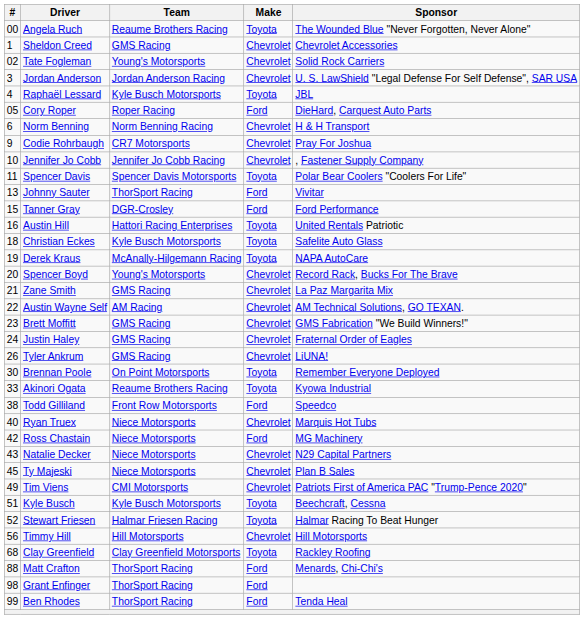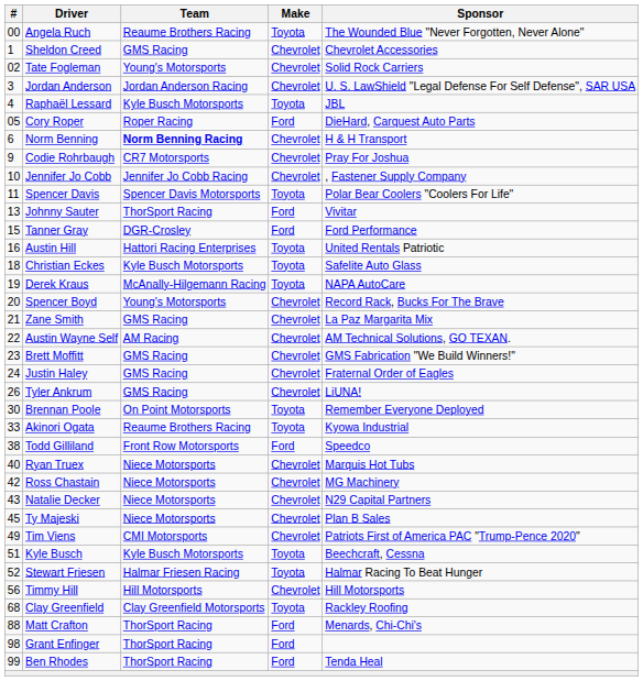Norm Benning | Team: normal -> bold
Ross Chastain | Make: Ford -> Chevrolet
